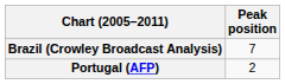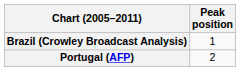Brazil (Crowley Broadcast Analysis) | Peak position: 7 -> 1
